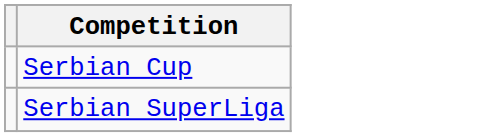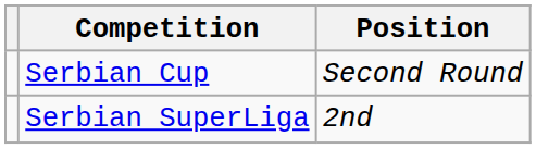+ column: Position | Second Round | 2nd
